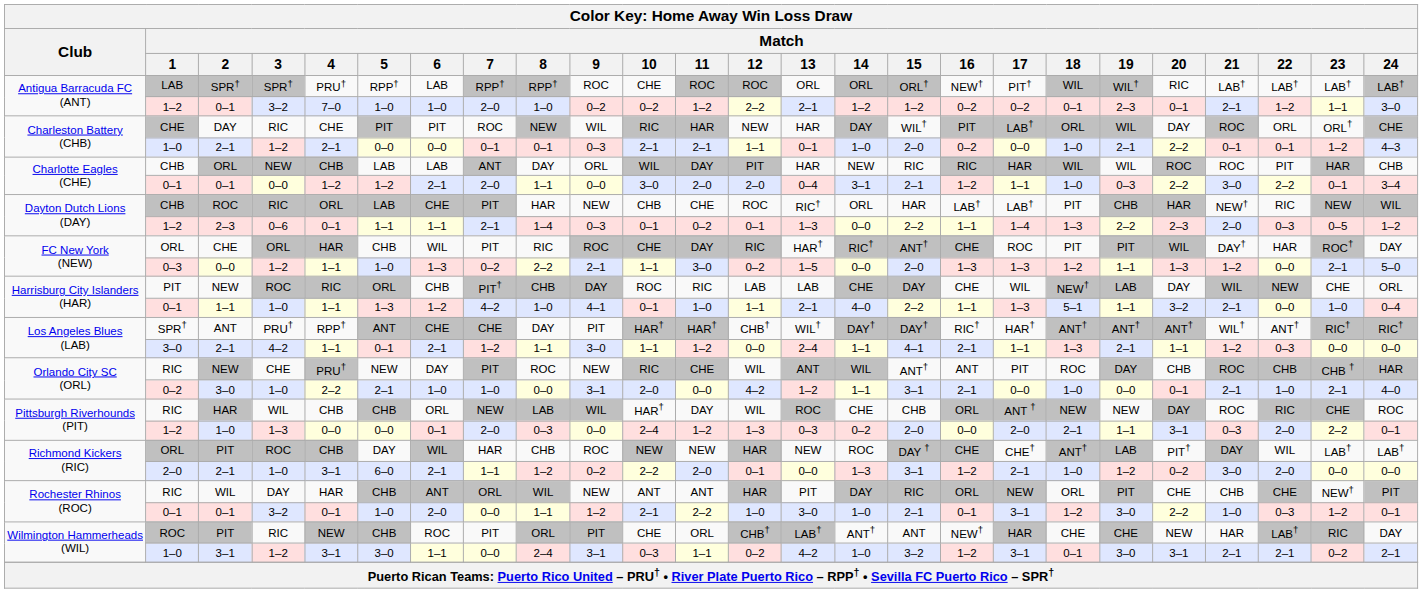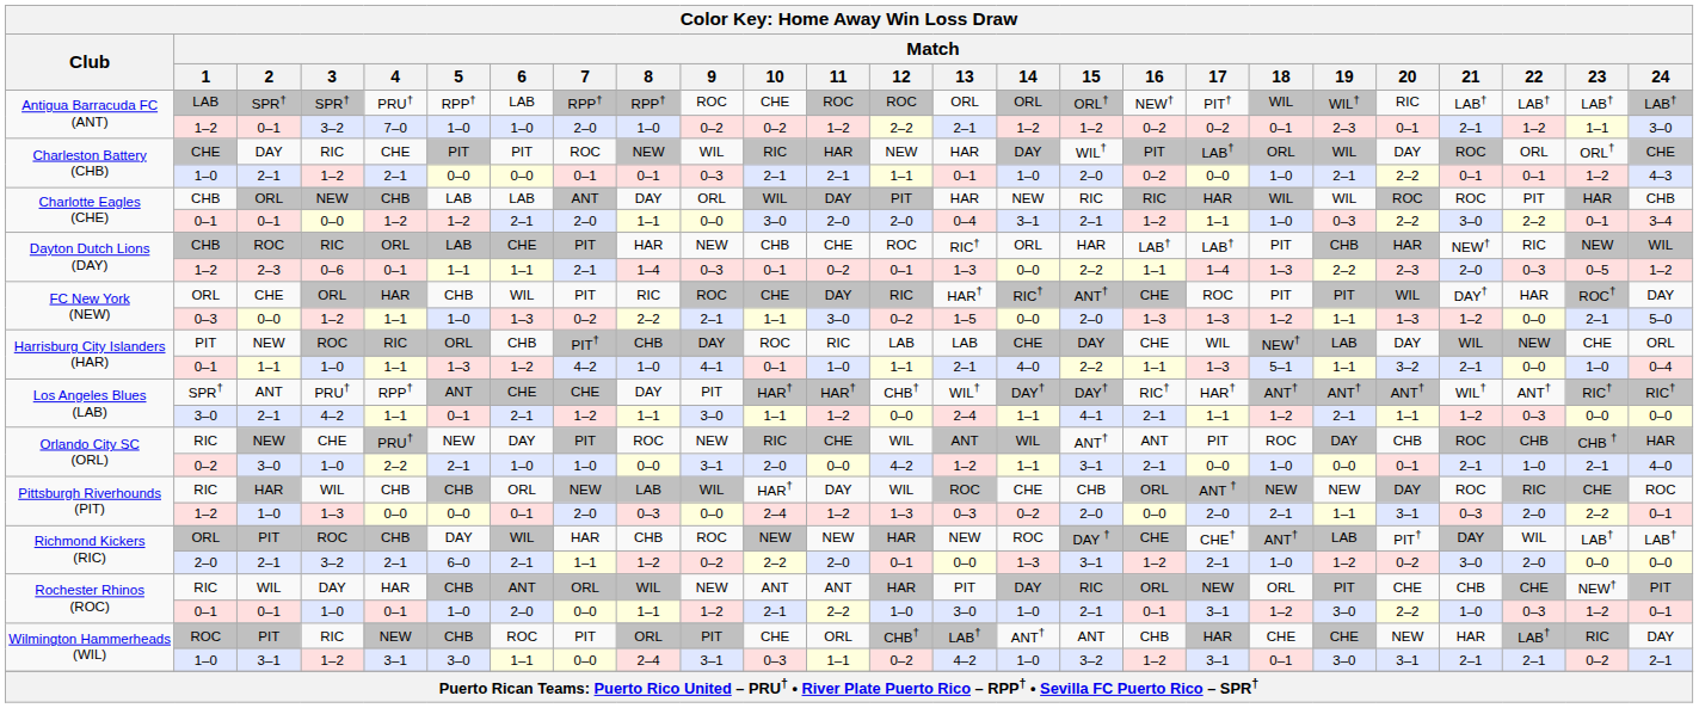Los Angeles Blues (LAB) / 2–1 | Match / 18: 1–3 -> 1–2
Richmond Kickers (RIC) / 2–1 | Match / 3: 1–0 -> 3–2
Richmond Kickers (RIC) / 2–1 | Match / 4: 3–1 -> 2–1
Rochester Rhinos (ROC) / 0–1 | Match / 3: 3–2 -> 1–0
Wilmington Hammerheads (WIL) / PIT | Match / 16: NEW† -> CHB
